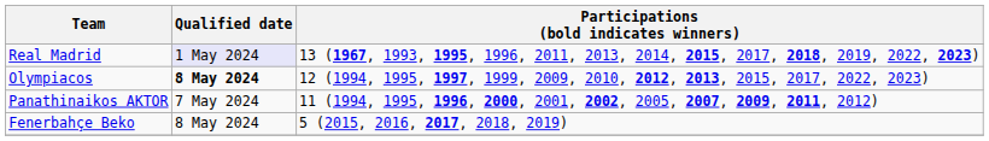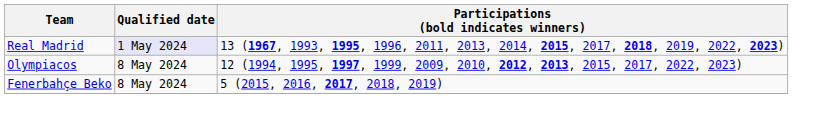Olympiacos | Qualified date: bold -> normal
- row: Panathinaikos AKTOR | 7 May 2024 | 11 (1994, 1995, 1996, 2000, 2001, 2002, 2005, 2007, 2009, 2011, 2012)
